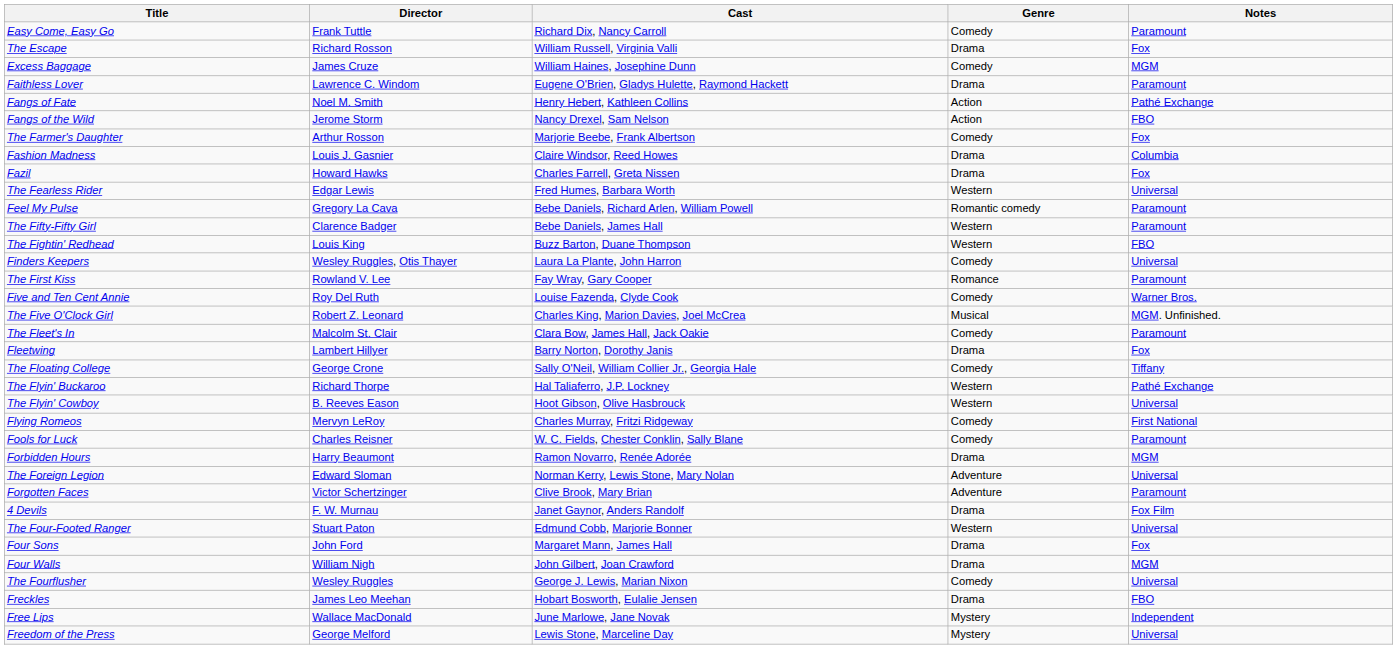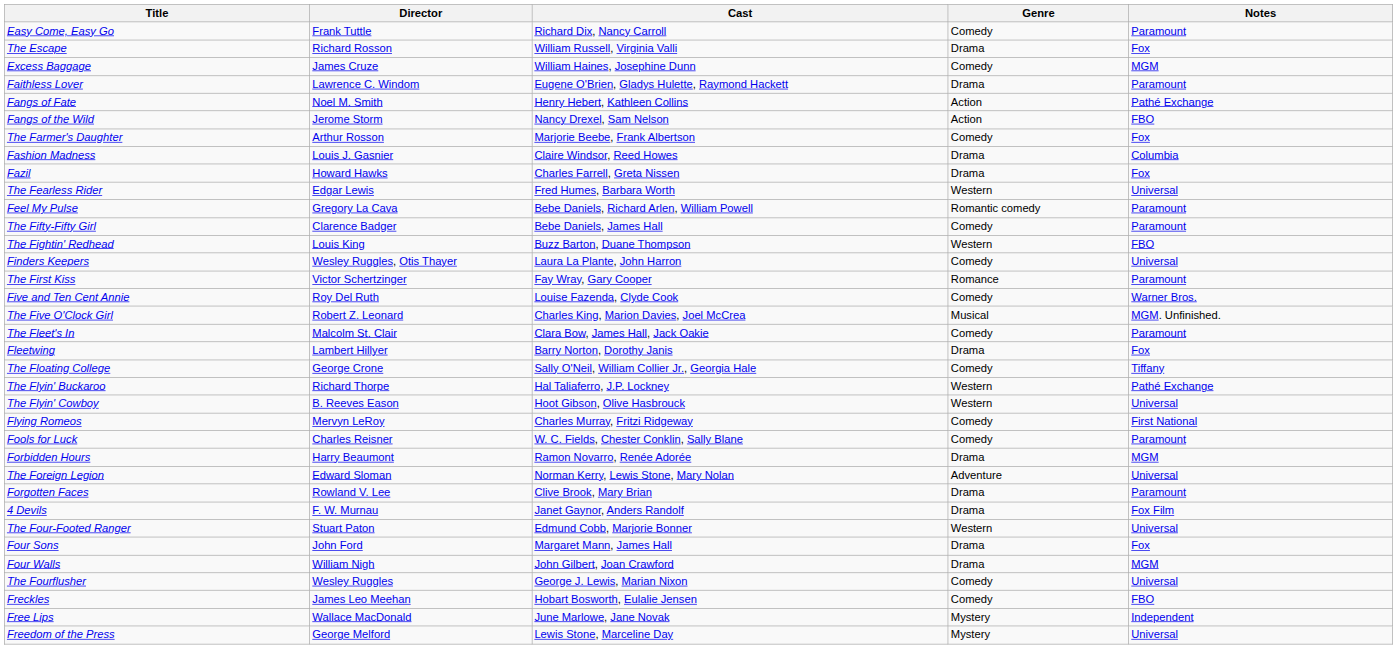The Fifty-Fifty Girl | Genre: Western -> Comedy
The First Kiss | Director: Rowland V. Lee -> Victor Schertzinger
Forgotten Faces | Director: Victor Schertzinger -> Rowland V. Lee
Forgotten Faces | Genre: Adventure -> Drama
Freckles | Genre: Drama -> Comedy
